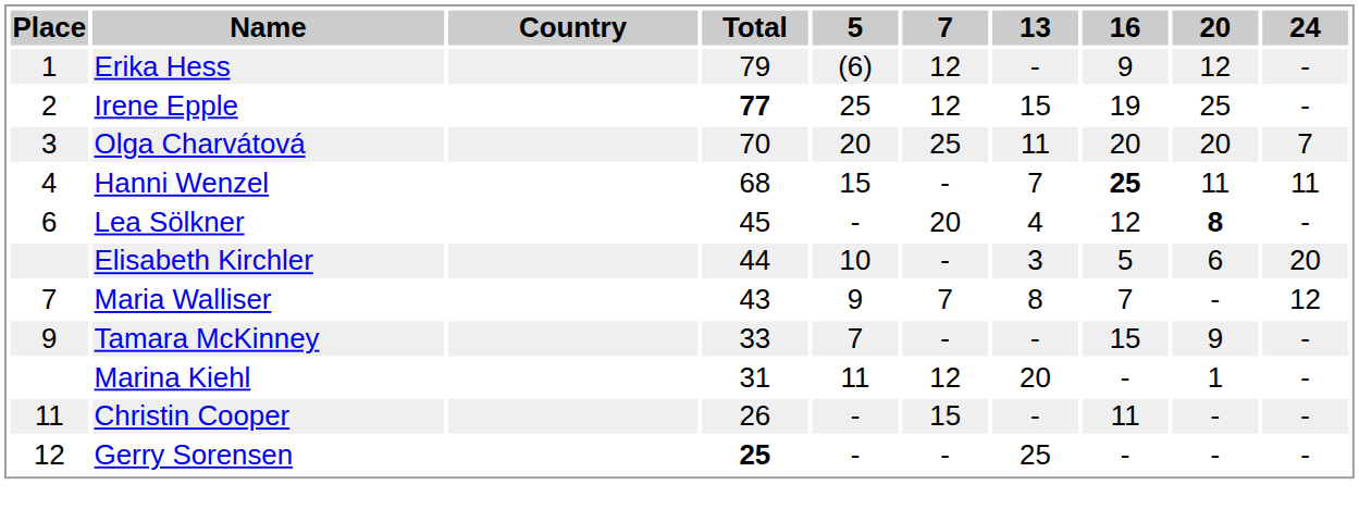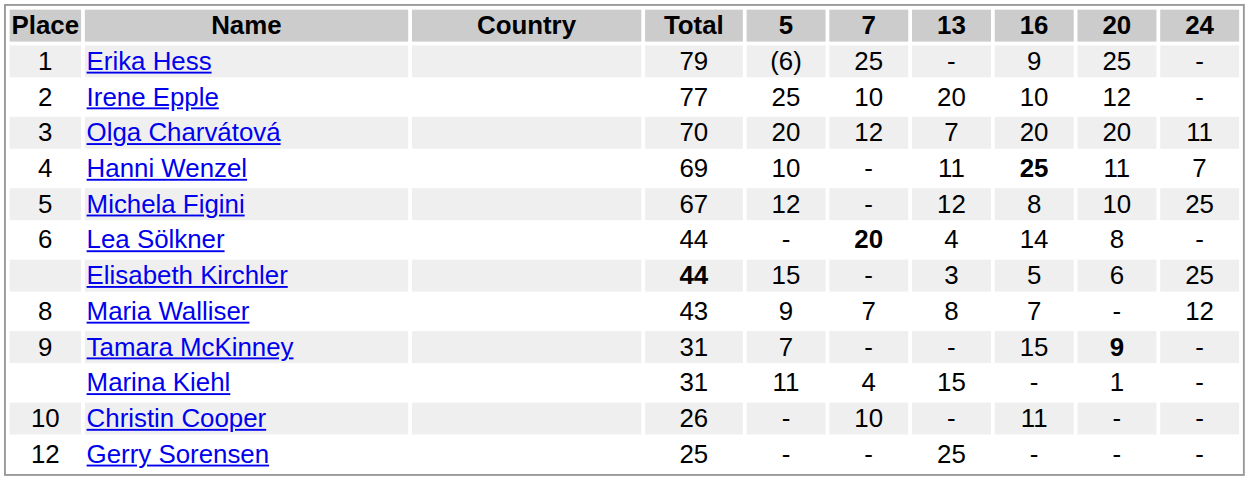Erika Hess | 7: 12 -> 25
Erika Hess | 20: 12 -> 25
Irene Epple | Total: bold -> normal
Irene Epple | 7: 12 -> 10
Irene Epple | 13: 15 -> 20
Irene Epple | 16: 19 -> 10
Irene Epple | 20: 25 -> 12
Olga Charvátová | 7: 25 -> 12
Olga Charvátová | 13: 11 -> 7
Olga Charvátová | 24: 7 -> 11
Hanni Wenzel | Total: 68 -> 69
Hanni Wenzel | 5: 15 -> 10
Hanni Wenzel | 13: 7 -> 11
Hanni Wenzel | 24: 11 -> 7
+ row: 5 | Michela Figini | 67 | 12 | - | 12 | 8 | 10 | 25
Lea Sölkner | Total: 45 -> 44
Lea Sölkner | 7: normal -> bold
Lea Sölkner | 16: 12 -> 14
Lea Sölkner | 20: bold -> normal
Elisabeth Kirchler | Total: normal -> bold
Elisabeth Kirchler | 5: 10 -> 15
Elisabeth Kirchler | 24: 20 -> 25
Maria Walliser | Place: 7 -> 8
Tamara McKinney | Total: 33 -> 31
Tamara McKinney | 20: normal -> bold
Marina Kiehl | 7: 12 -> 4
Marina Kiehl | 13: 20 -> 15
Christin Cooper | Place: 11 -> 10
Christin Cooper | 7: 15 -> 10
Gerry Sorensen | Total: bold -> normal
